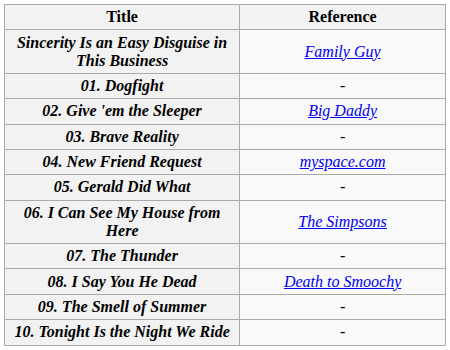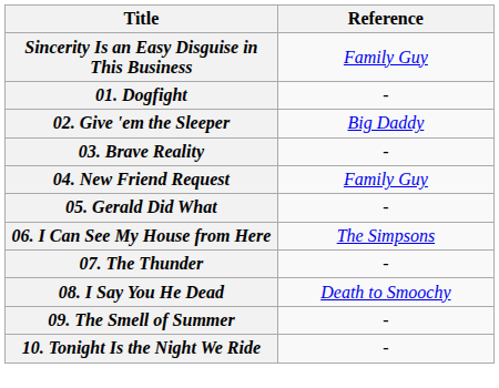04. New Friend Request | Reference: myspace.com -> Family Guy
